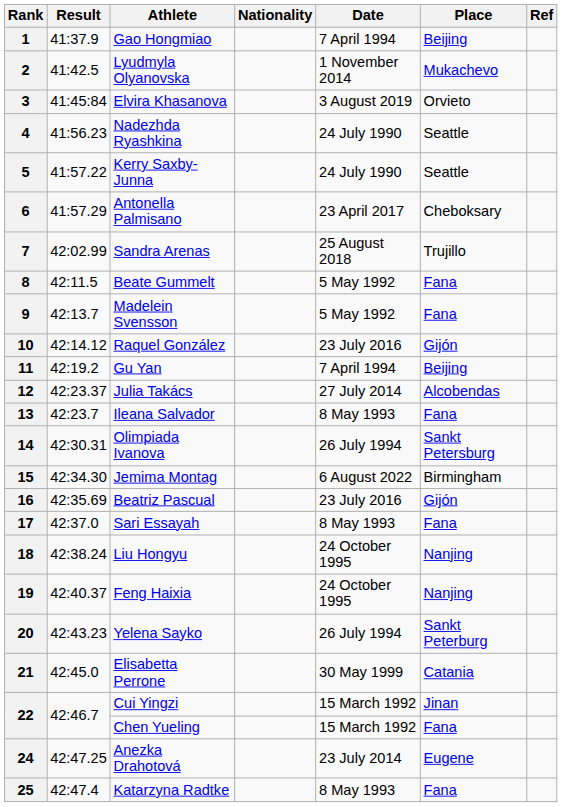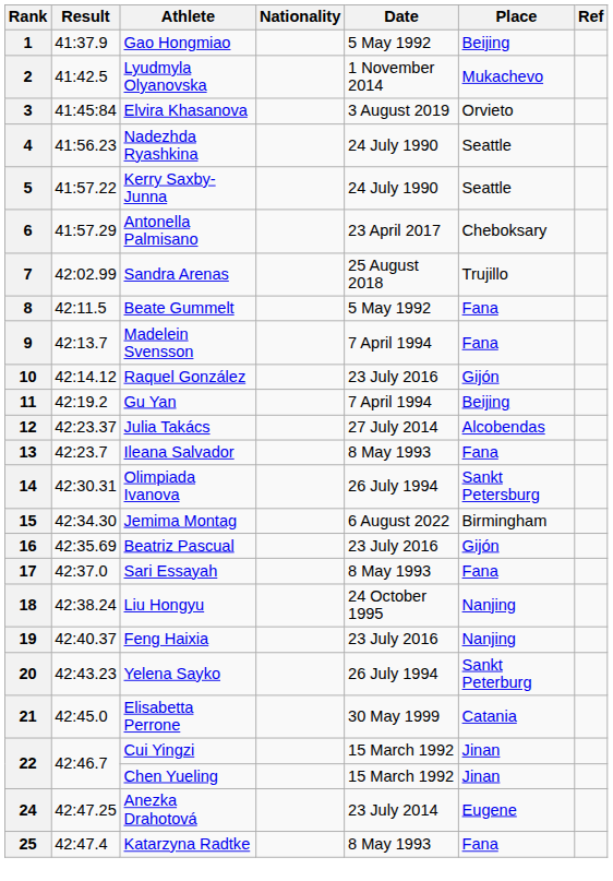1 | Date: 7 April 1994 -> 5 May 1992
9 | Date: 5 May 1992 -> 7 April 1994
19 | Date: 24 October 1995 -> 23 July 2016
22 / Chen Yueling | Place: Fana -> Jinan
